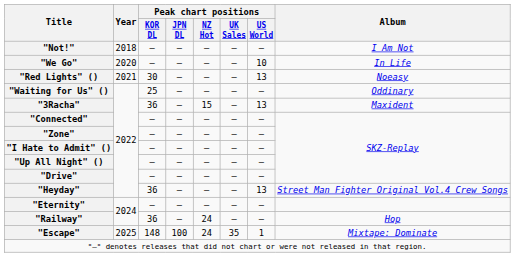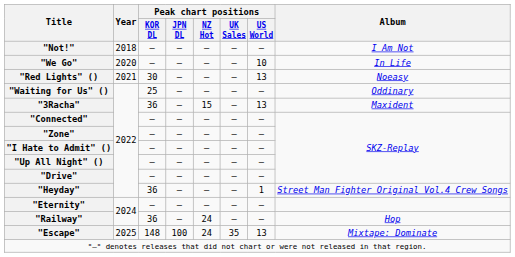"Heyday" | Peak chart positions / US World: 13 -> 1
"Escape" | Peak chart positions / US World: 1 -> 13
